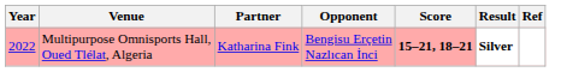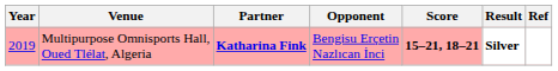Multipurpose Omnisports Hall, Oued Tlélat, Algeria | Year: 2022 -> 2019
Multipurpose Omnisports Hall, Oued Tlélat, Algeria | Partner: normal -> bold
